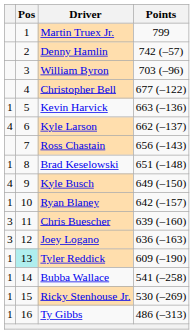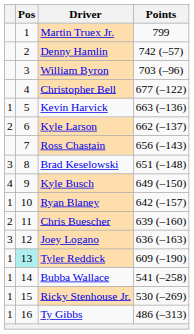Kyle Larson | column 1: 4 -> 2
Brad Keselowski | column 1: 1 -> 3
Chris Buescher | column 1: 3 -> 2
